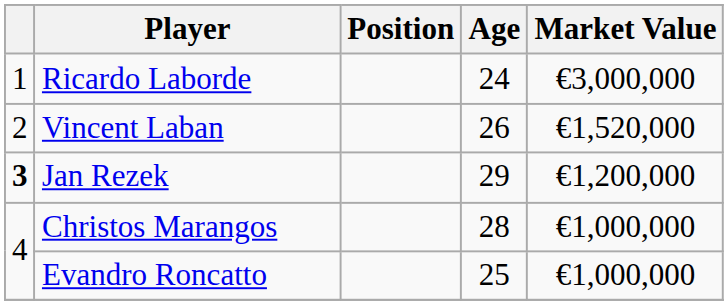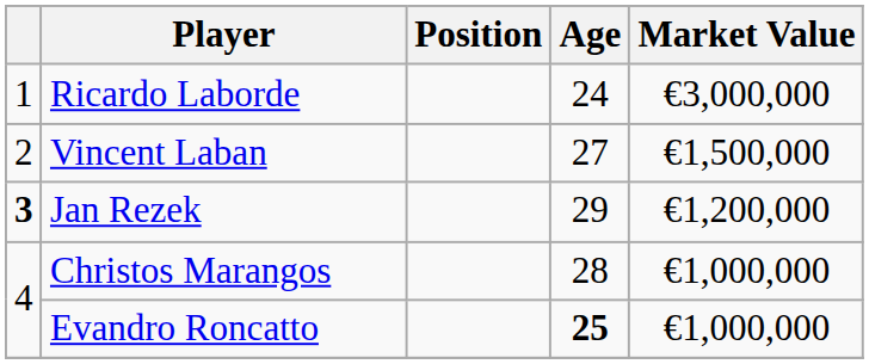Vincent Laban | Age: 26 -> 27
Vincent Laban | Market Value: €1,520,000 -> €1,500,000
Evandro Roncatto | Age: normal -> bold
